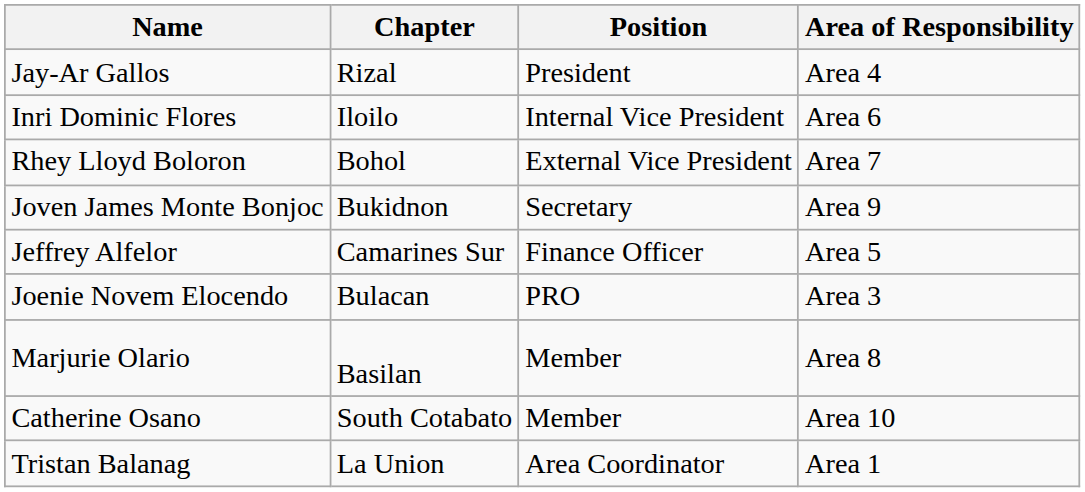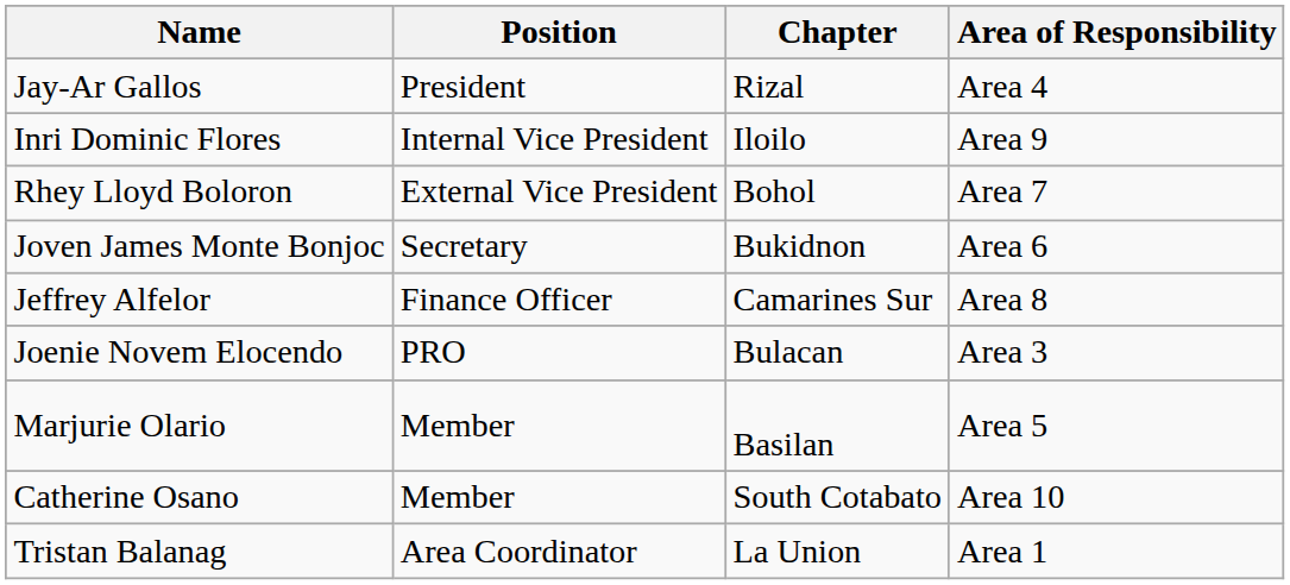columns swapped: Chapter <-> Position
Inri Dominic Flores | Area of Responsibility: Area 6 -> Area 9
Joven James Monte Bonjoc | Area of Responsibility: Area 9 -> Area 6
Jeffrey Alfelor | Area of Responsibility: Area 5 -> Area 8
Marjurie Olario | Area of Responsibility: Area 8 -> Area 5
